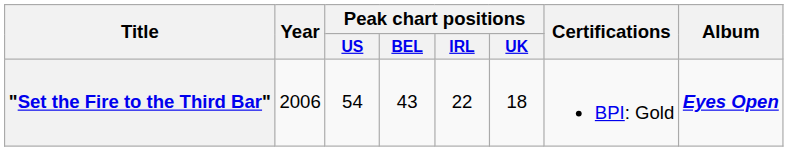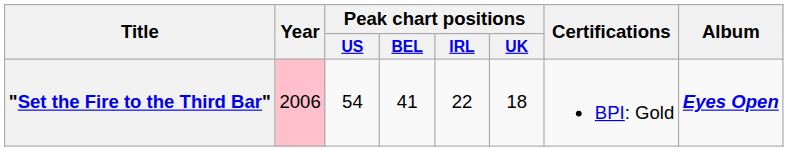"Set the Fire to the Third Bar" | Year: no background -> pink background
"Set the Fire to the Third Bar" | Peak chart positions / BEL: 43 -> 41
